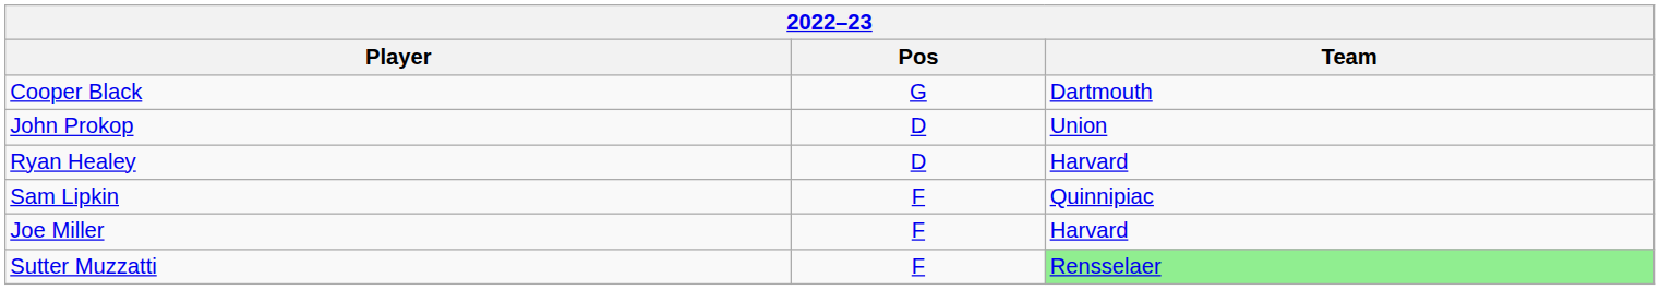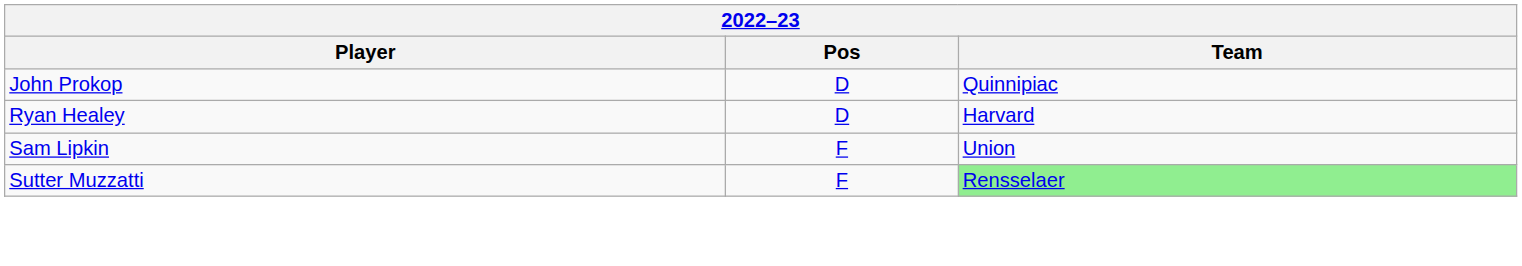- row: Cooper Black | G | Dartmouth
John Prokop | Team: Union -> Quinnipiac
Sam Lipkin | Team: Quinnipiac -> Union
- row: Joe Miller | F | Harvard
